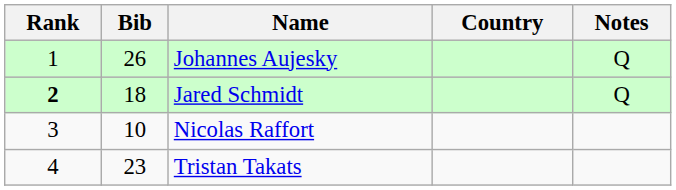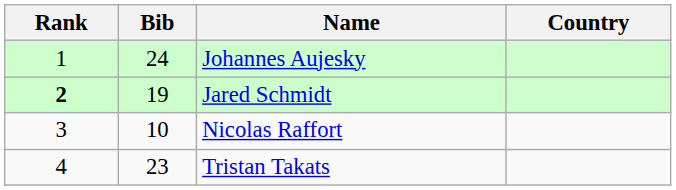- column: Notes | Q | Q
Johannes Aujesky | Bib: 26 -> 24
Jared Schmidt | Bib: 18 -> 19
